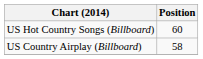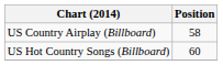rows swapped: US Country Airplay (Billboard) <-> US Hot Country Songs (Billboard)
